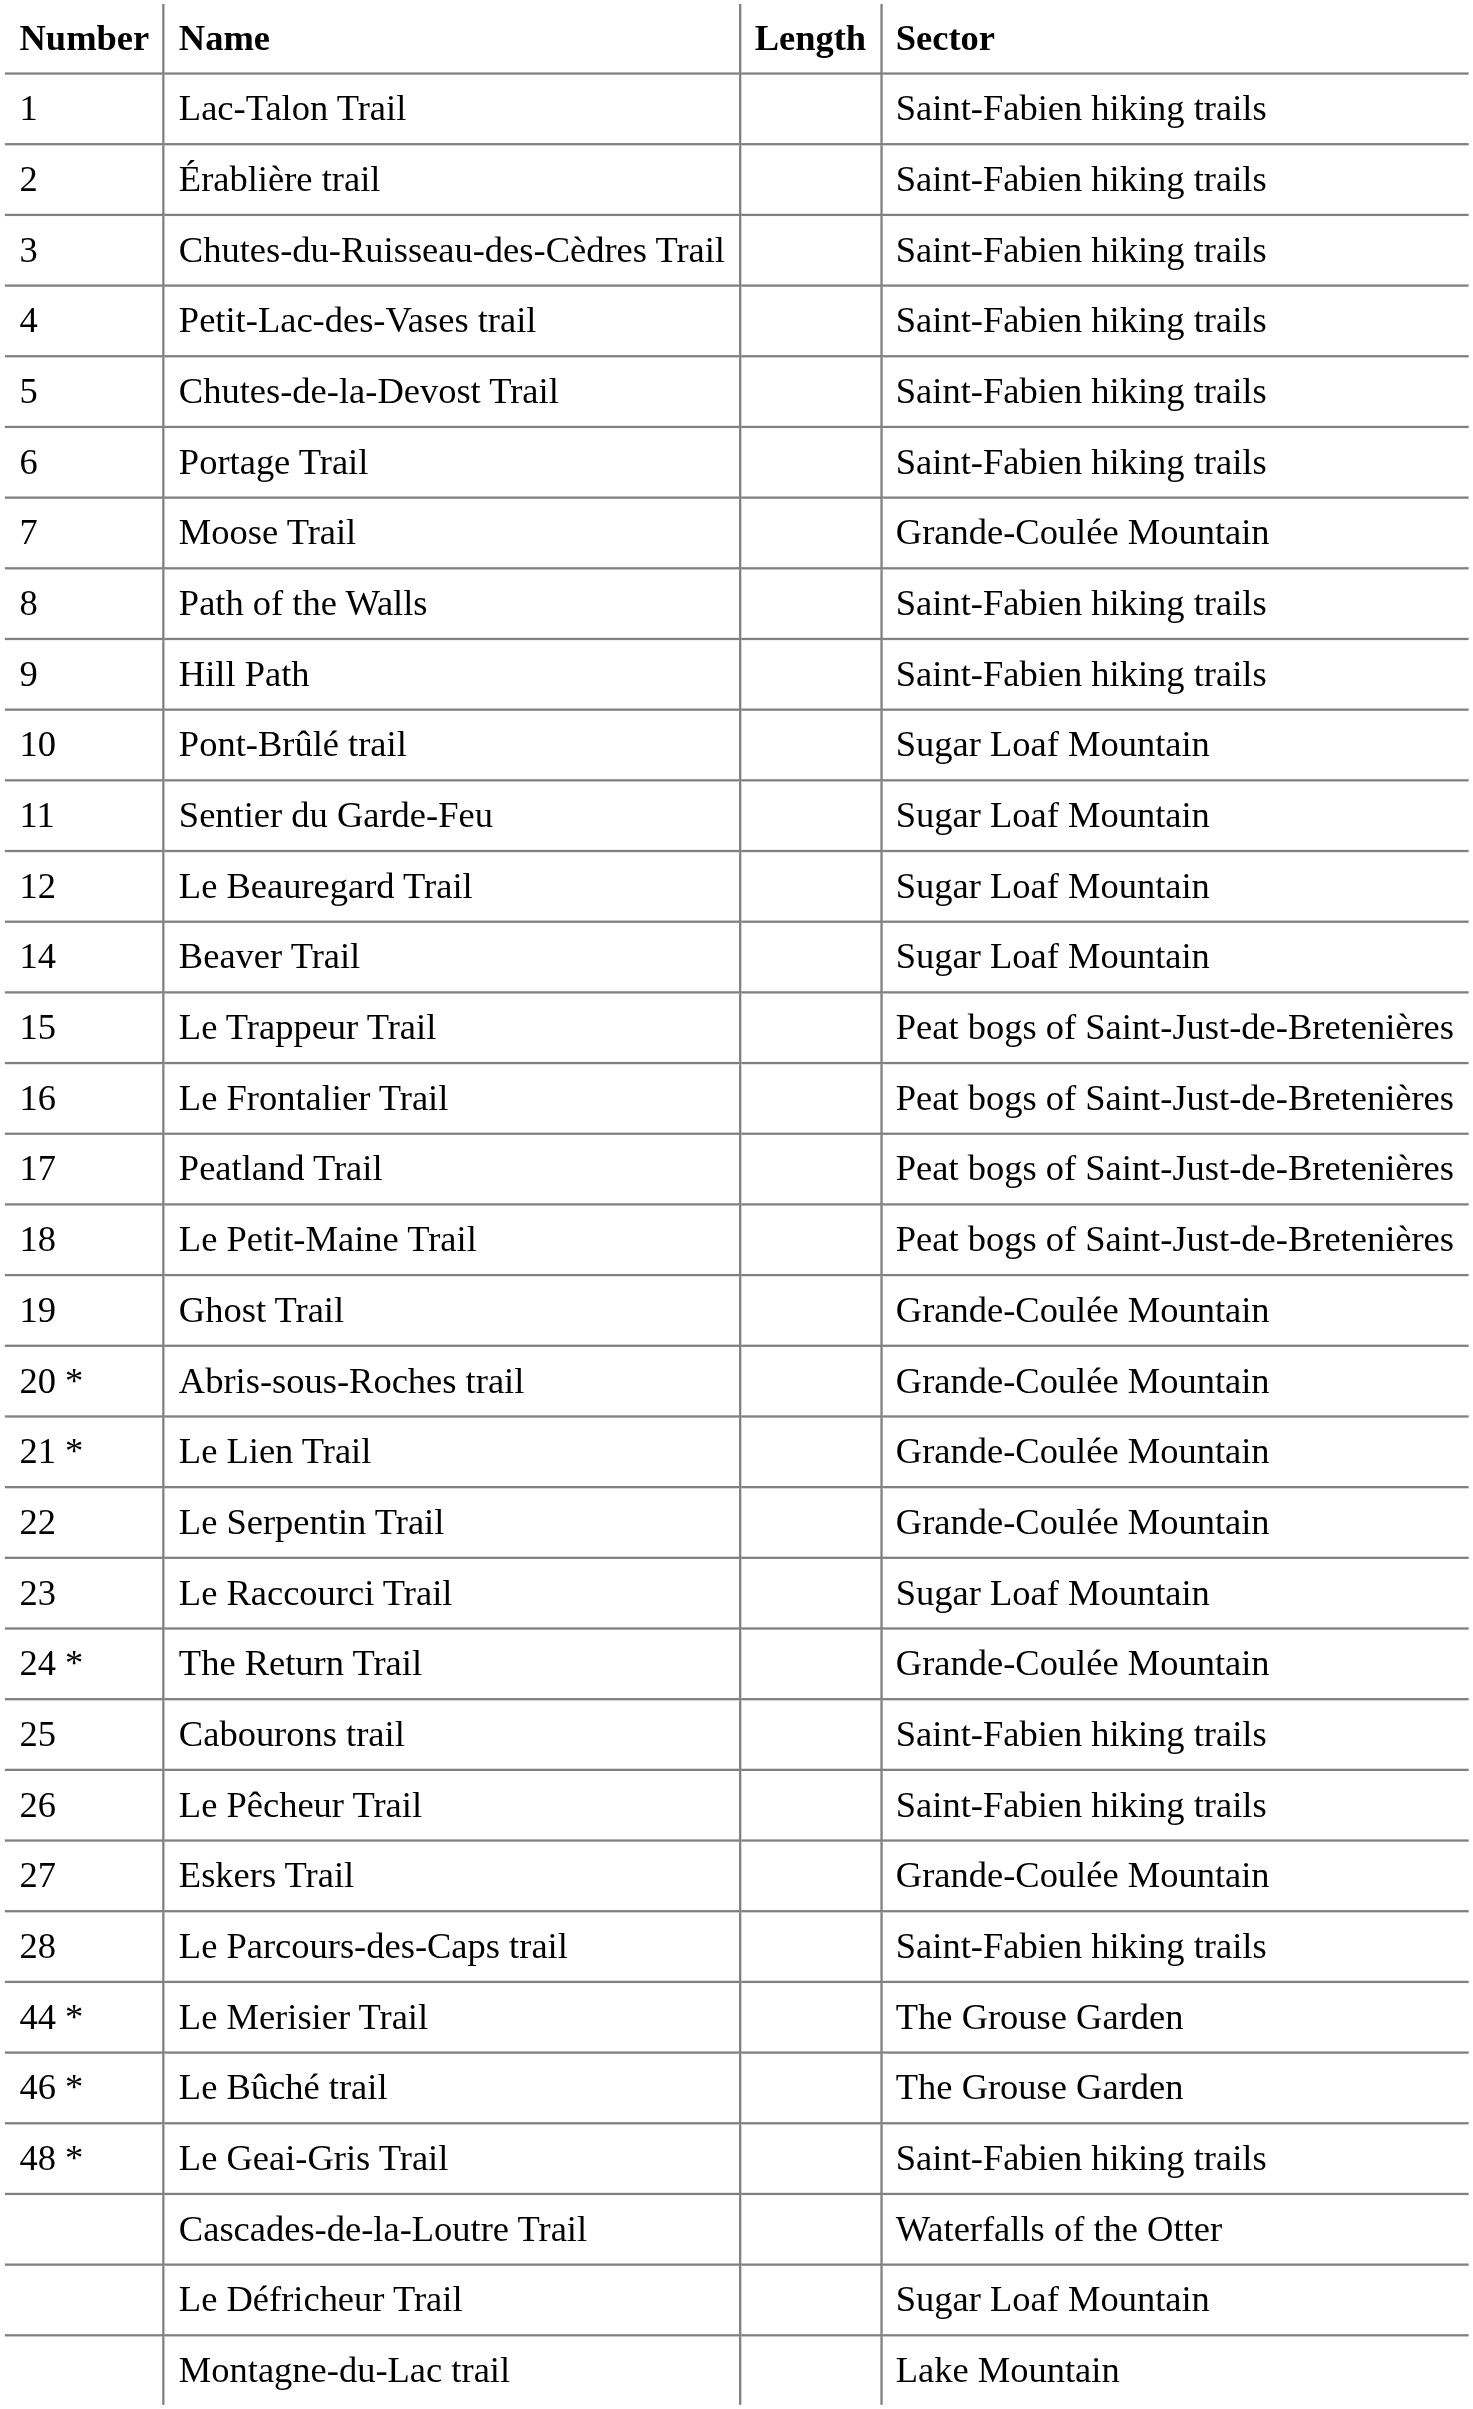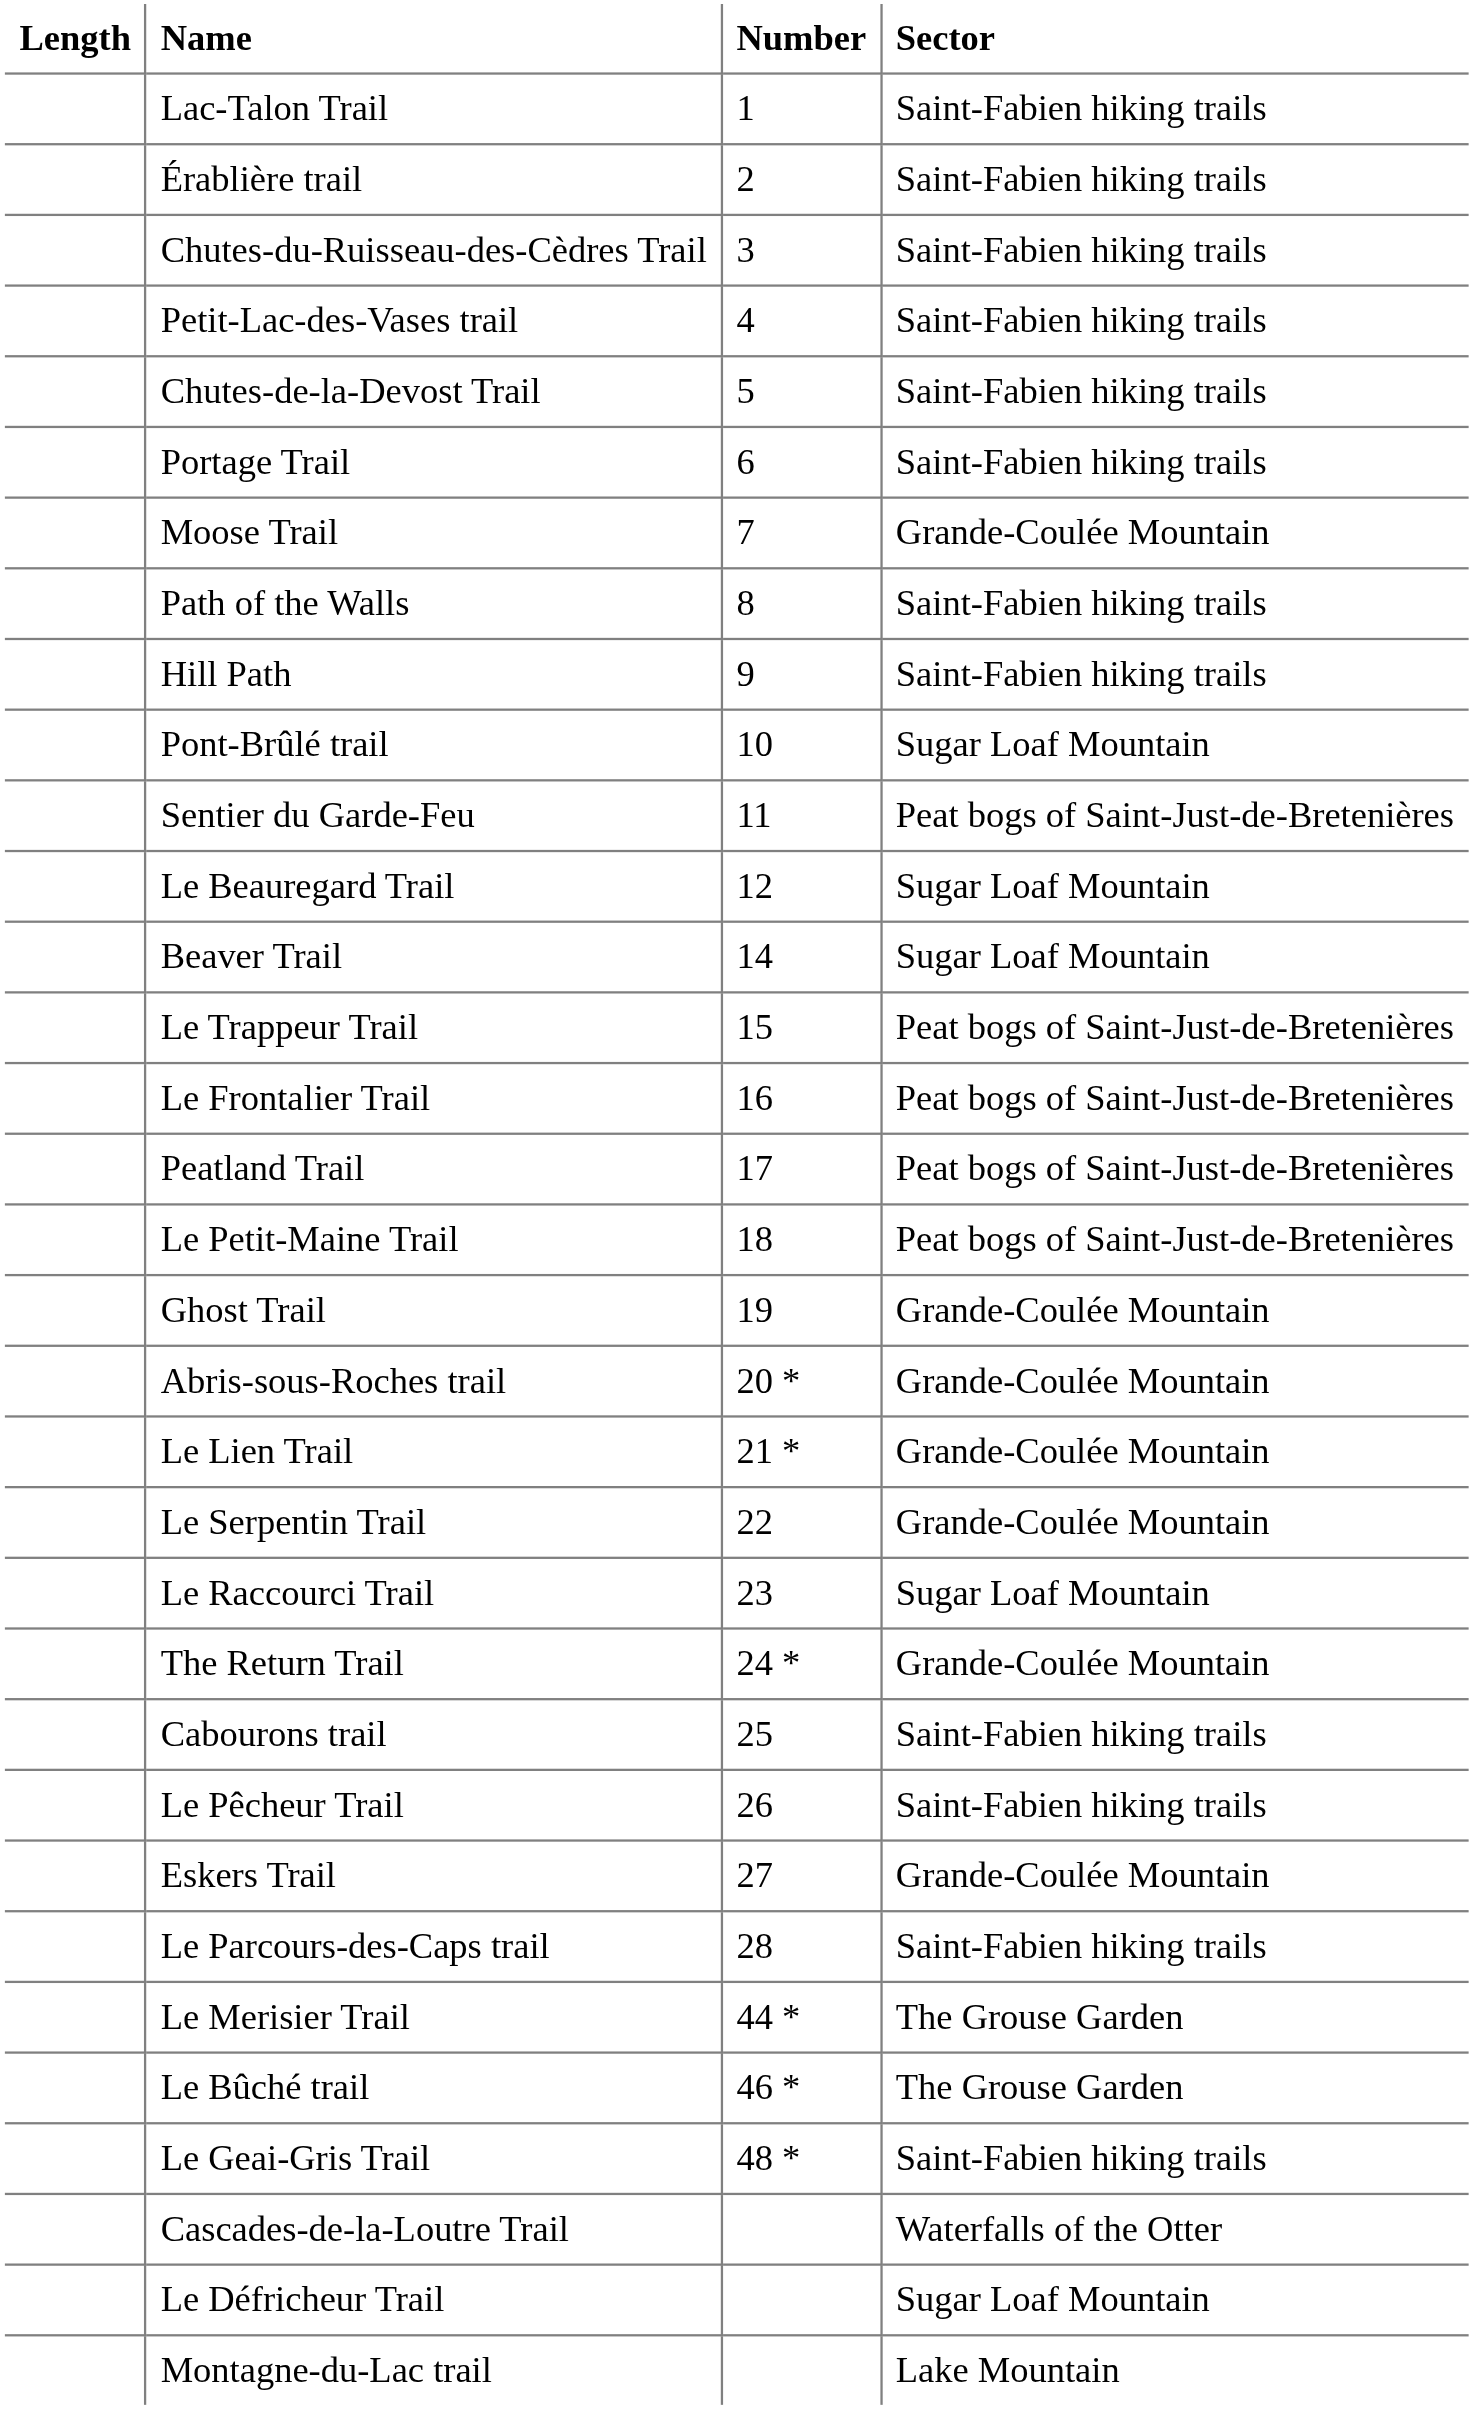columns swapped: Number <-> Length
Sentier du Garde-Feu | Sector: Sugar Loaf Mountain -> Peat bogs of Saint-Just-de-Bretenières
